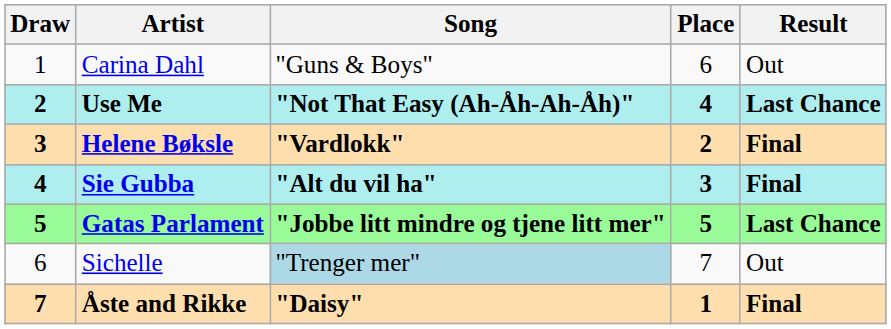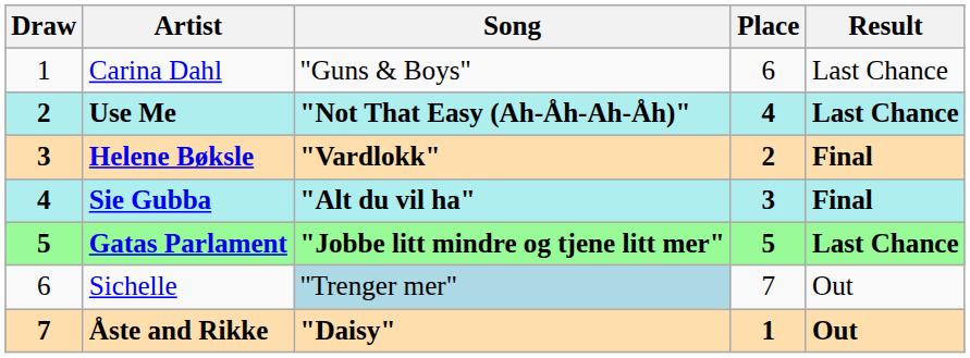Carina Dahl | Result: Out -> Last Chance
Åste and Rikke | Result: Final -> Out
